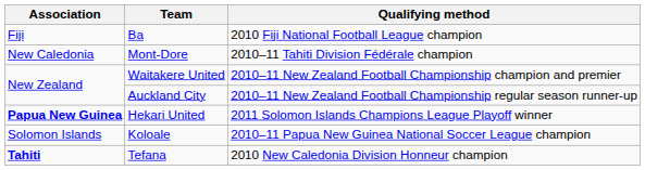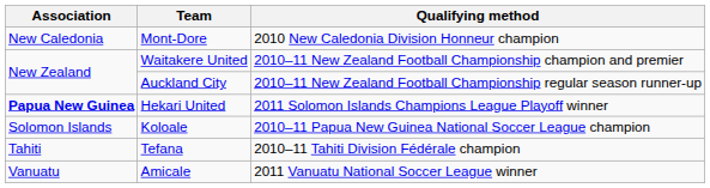- row: Fiji | Ba | 2010 Fiji National Football League champion
Mont-Dore | Qualifying method: 2010–11 Tahiti Division Fédérale champion -> 2010 New Caledonia Division Honneur champion
Tefana | Association: bold -> normal
Tefana | Qualifying method: 2010 New Caledonia Division Honneur champion -> 2010–11 Tahiti Division Fédérale champion
+ row: Vanuatu | Amicale | 2011 Vanuatu National Soccer League winner
